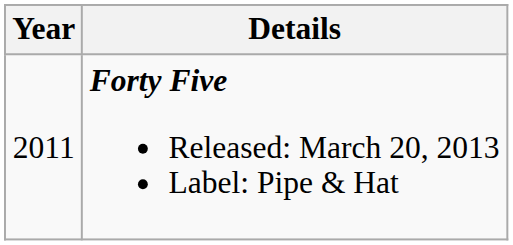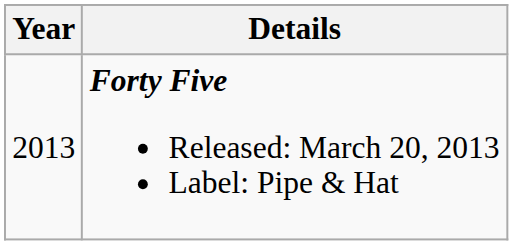Forty Five Released: March 20, 2013 Label: Pipe & Hat | Year: 2011 -> 2013
